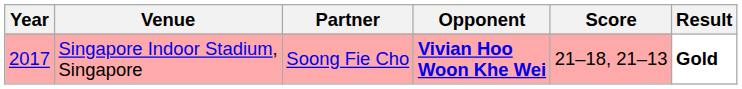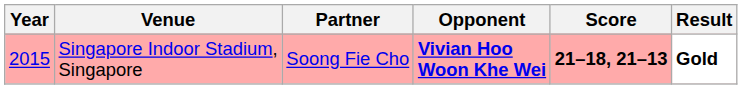Singapore Indoor Stadium, Singapore | Year: 2017 -> 2015
Singapore Indoor Stadium, Singapore | Score: normal -> bold
